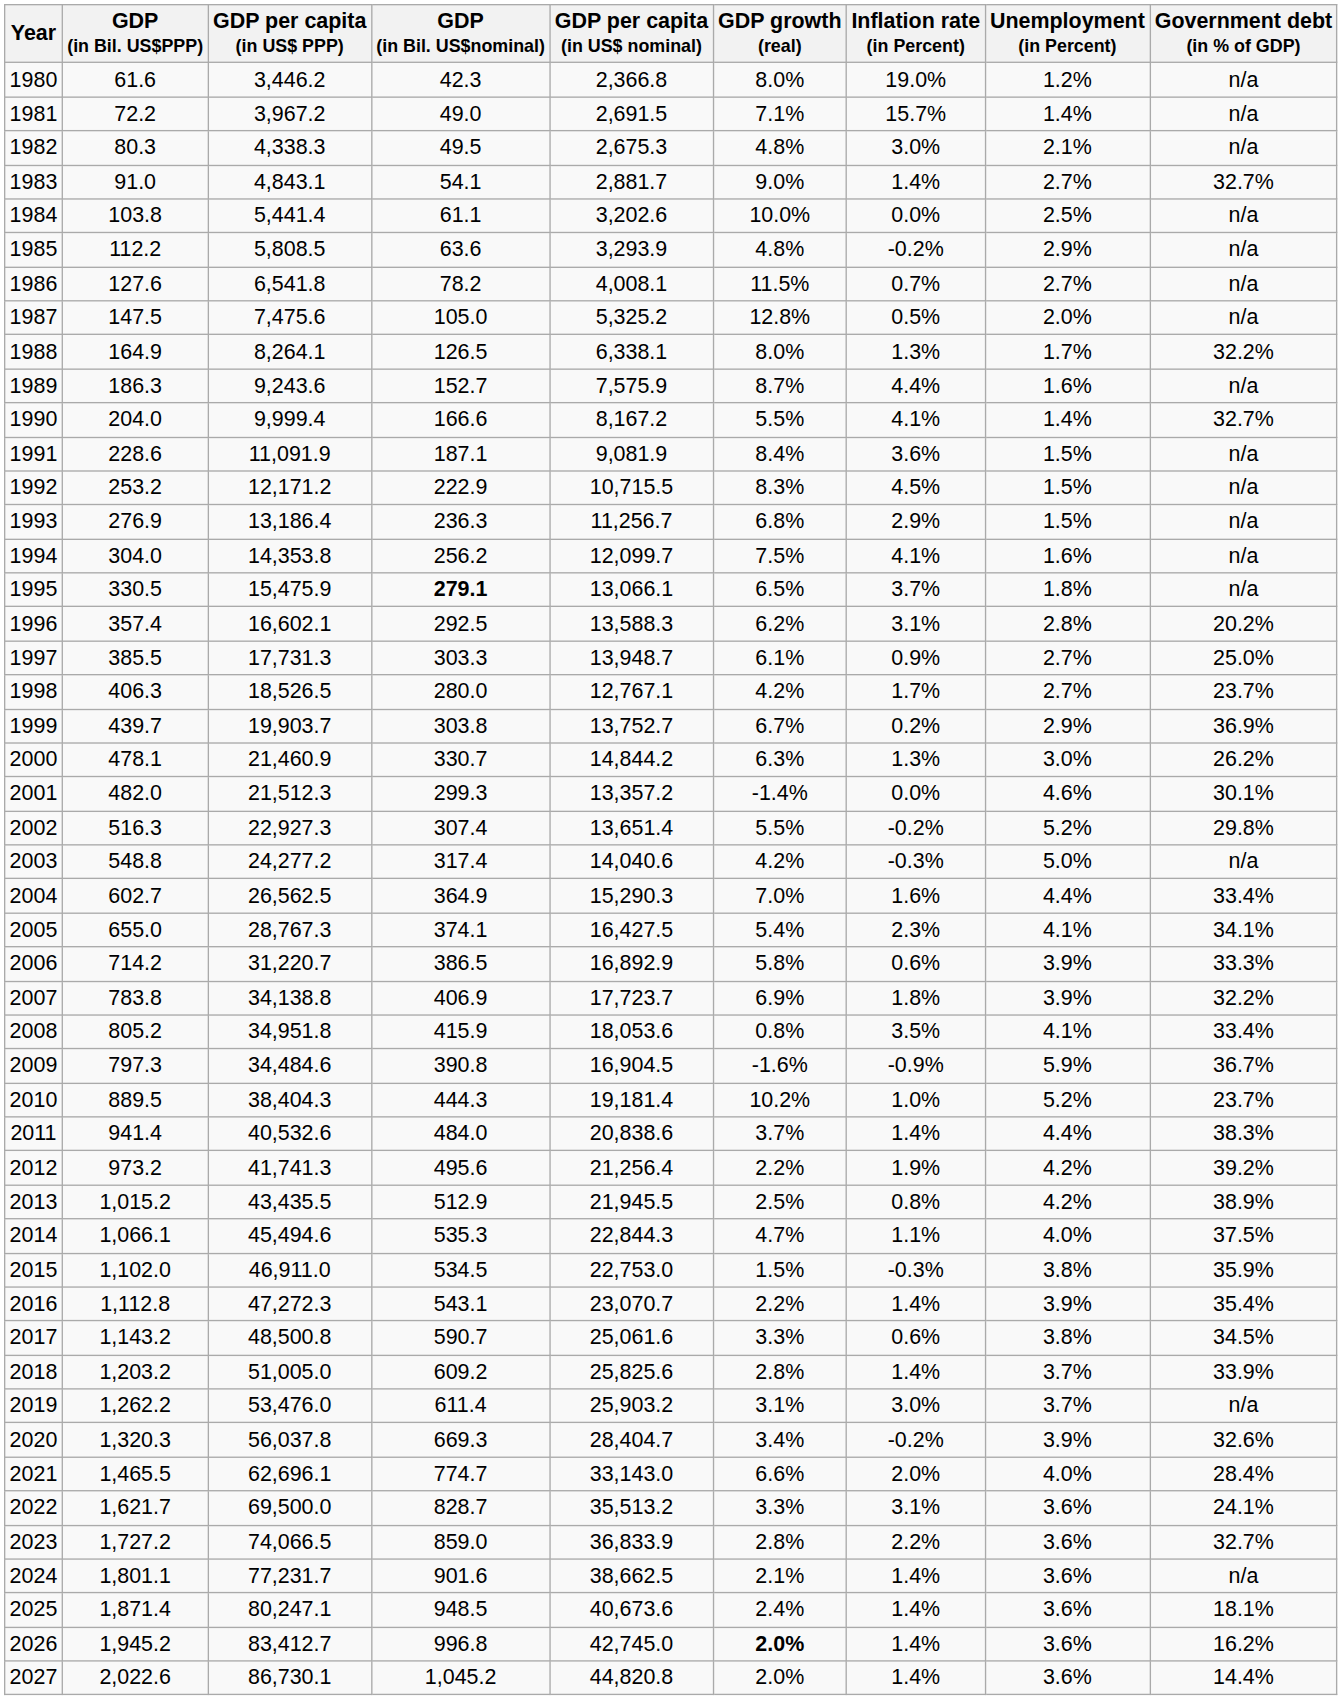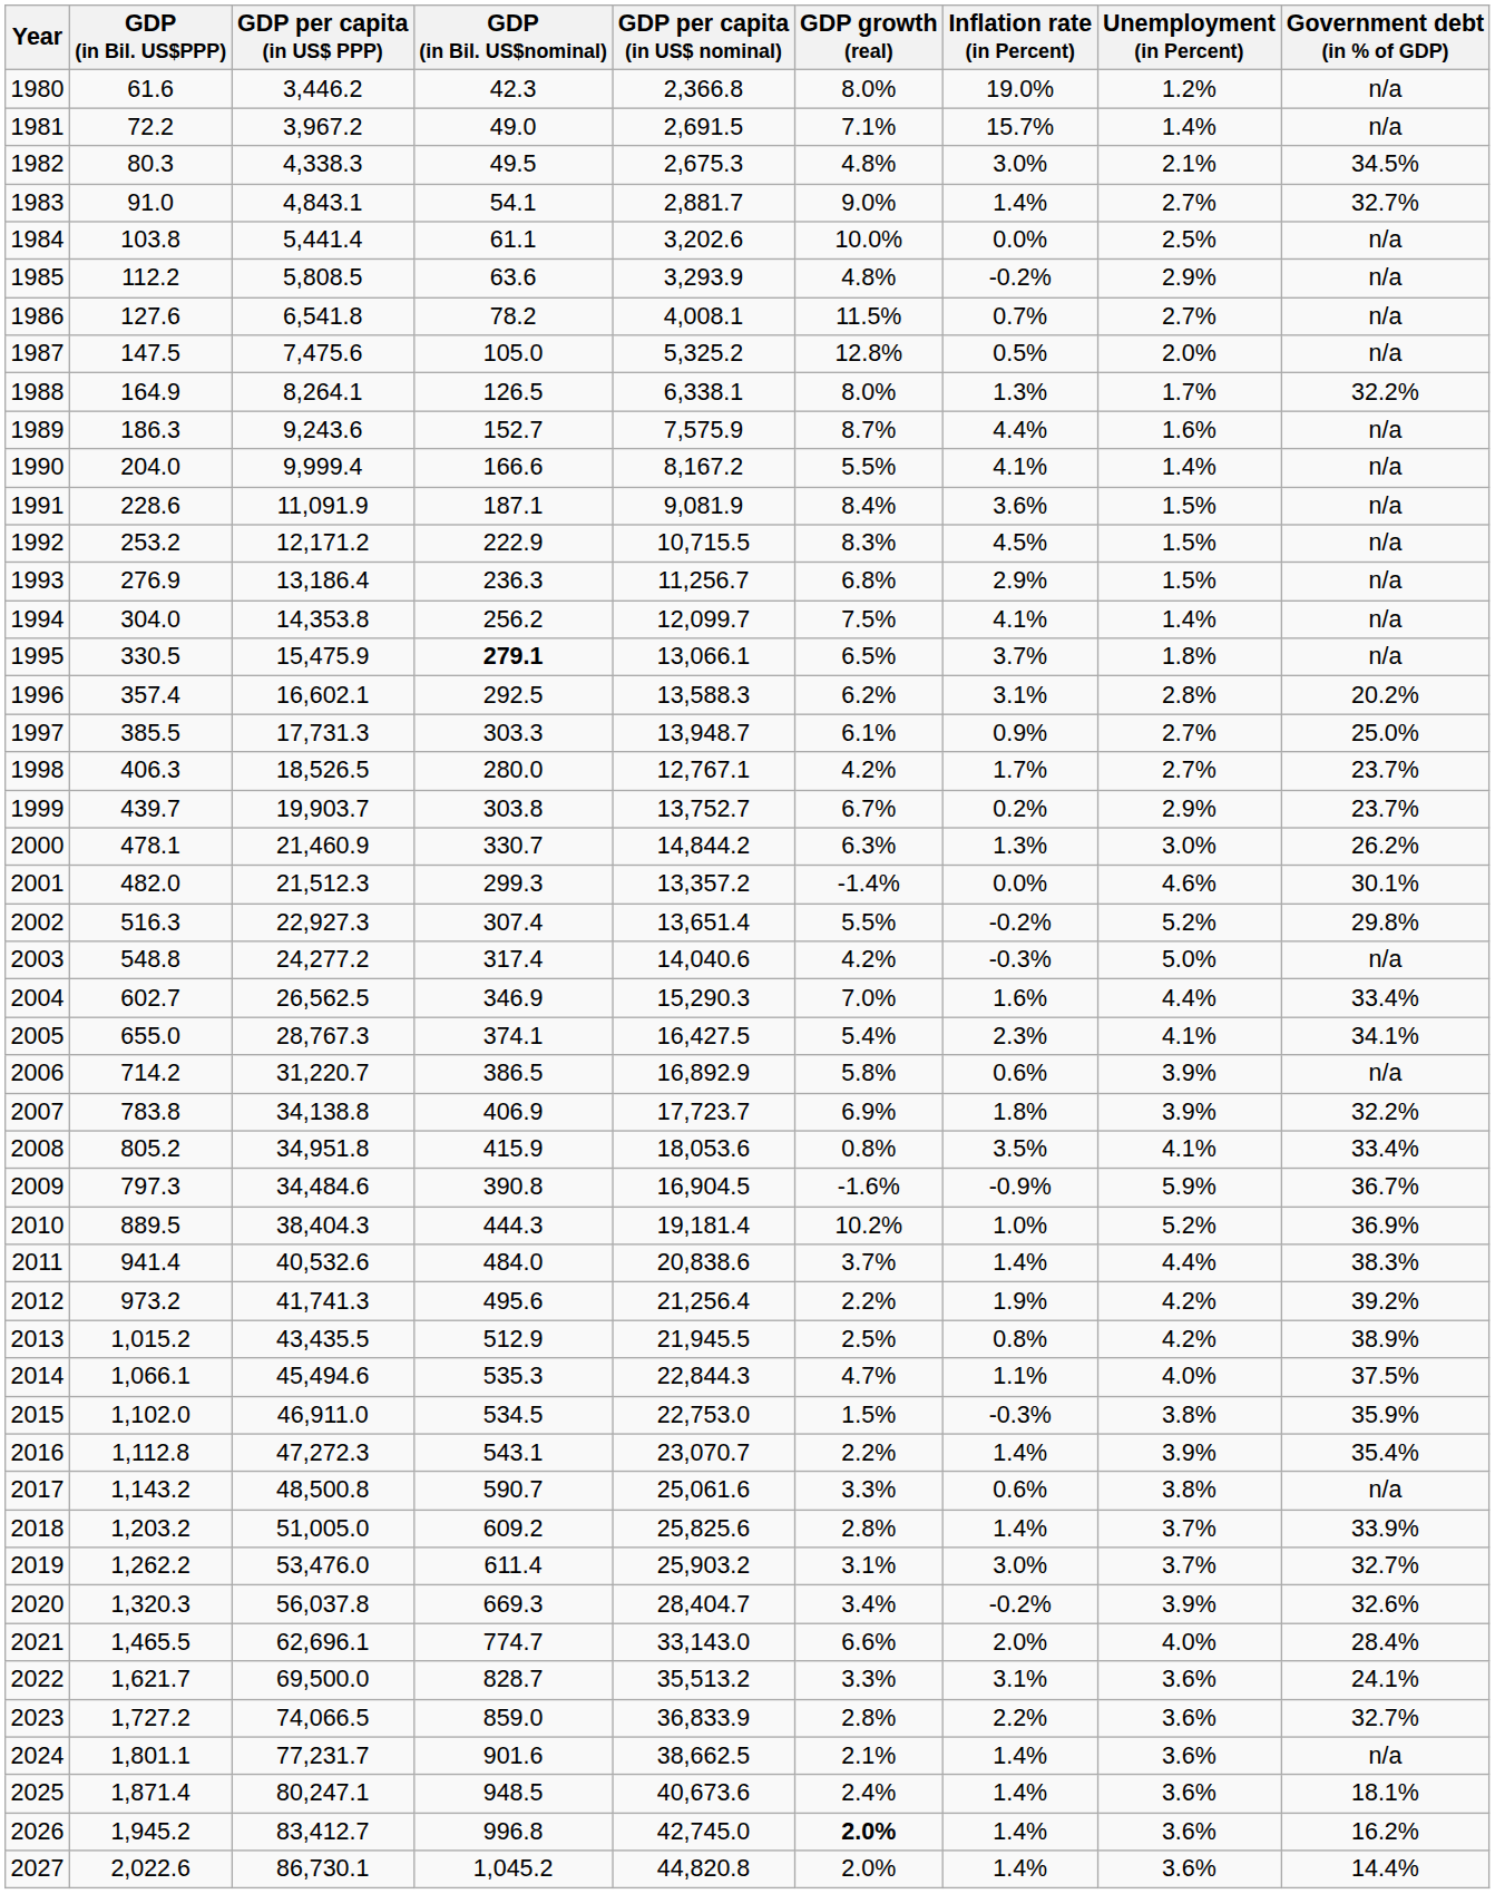1982 | Government debt (in % of GDP): n/a -> 34.5%
1990 | Government debt (in % of GDP): 32.7% -> n/a
1994 | Unemployment (in Percent): 1.6% -> 1.4%
1999 | Government debt (in % of GDP): 36.9% -> 23.7%
2004 | GDP (in Bil. US$nominal): 364.9 -> 346.9
2006 | Government debt (in % of GDP): 33.3% -> n/a
2010 | Government debt (in % of GDP): 23.7% -> 36.9%
2017 | Government debt (in % of GDP): 34.5% -> n/a
2019 | Government debt (in % of GDP): n/a -> 32.7%
